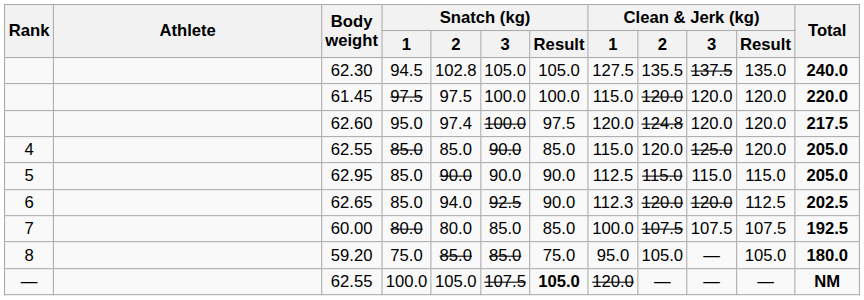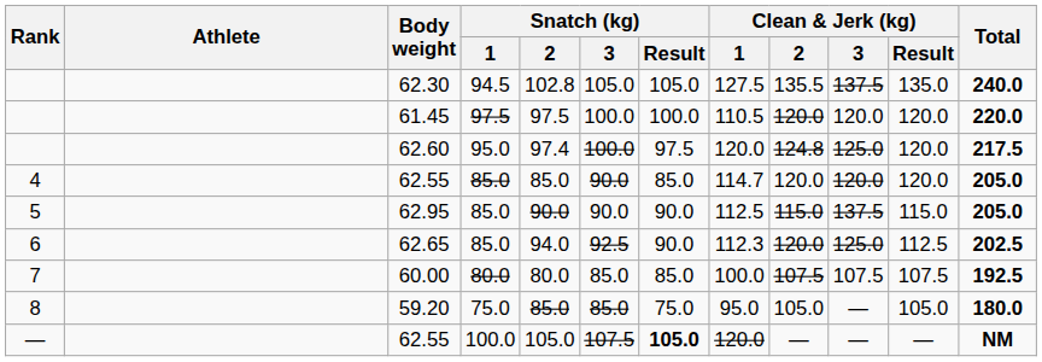61.45 | Clean & Jerk (kg) / 1: 115.0 -> 110.5
62.60 | Clean & Jerk (kg) / 3: 120.0 -> 125.0
4 / 62.55 | Clean & Jerk (kg) / 1: 115.0 -> 114.7
4 / 62.55 | Clean & Jerk (kg) / 3: 125.0 -> 120.0
62.95 | Clean & Jerk (kg) / 3: 115.0 -> 137.5
62.65 | Clean & Jerk (kg) / 3: 120.0 -> 125.0
